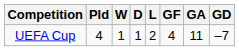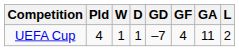columns swapped: L <-> GD
